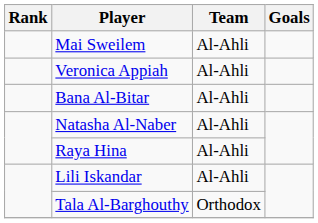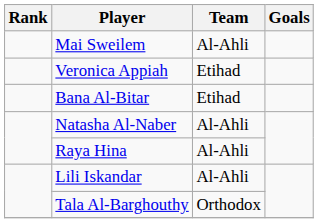Veronica Appiah | Team: Al-Ahli -> Etihad
Bana Al-Bitar | Team: Al-Ahli -> Etihad
